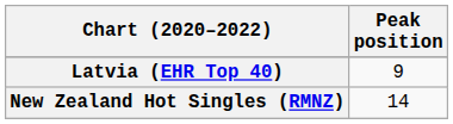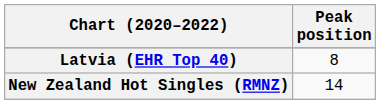Latvia (EHR Top 40) | Peak position: 9 -> 8
